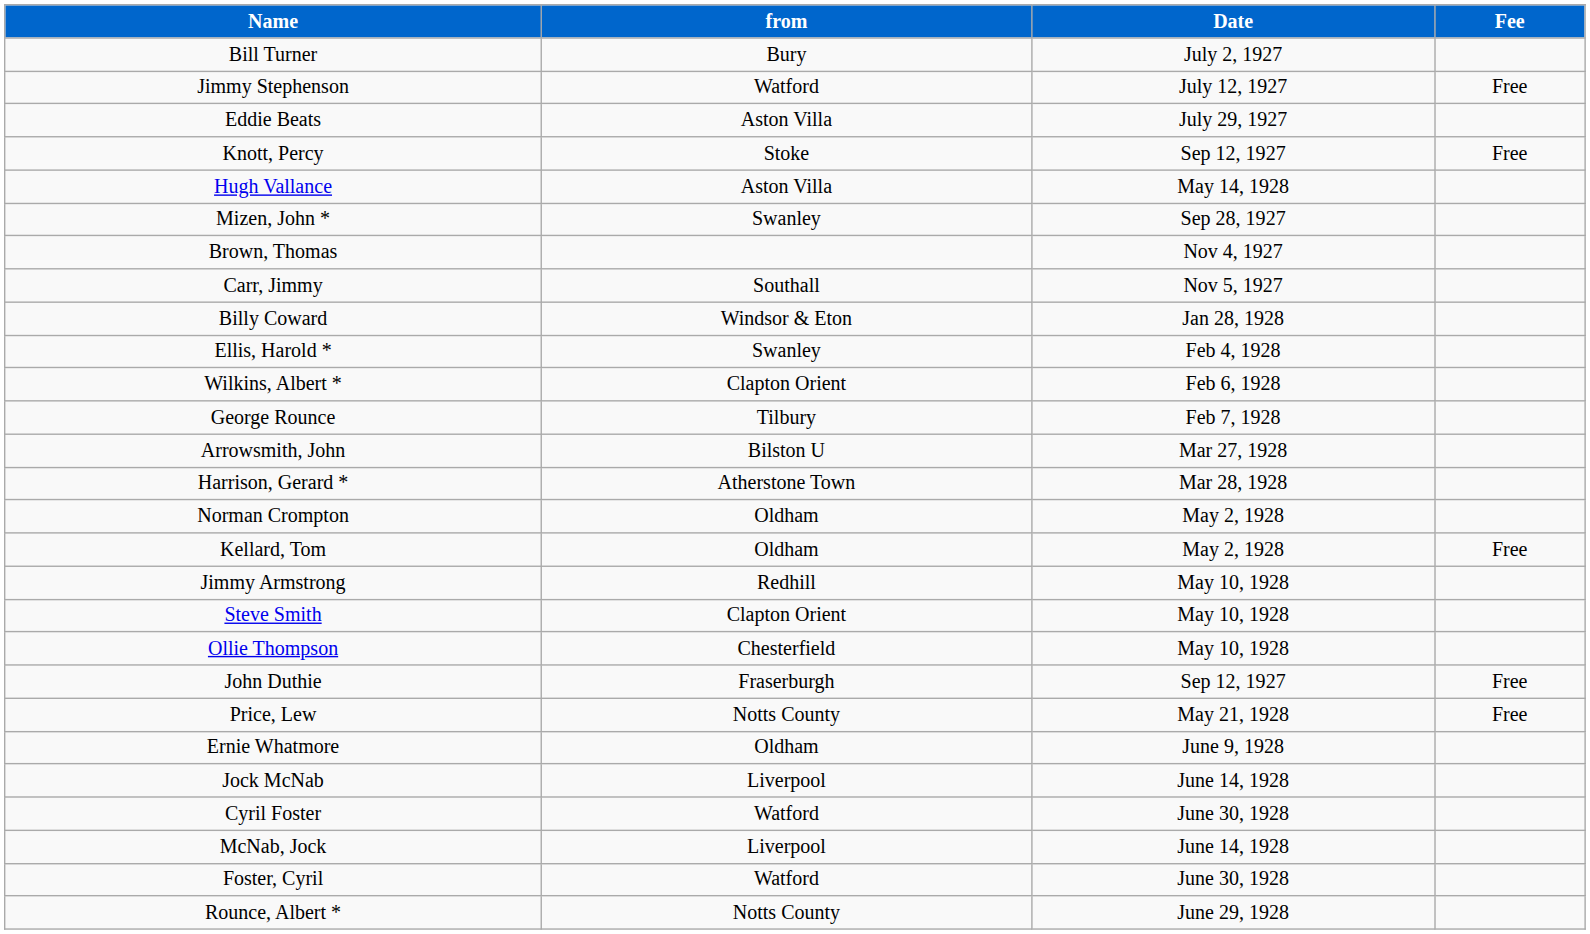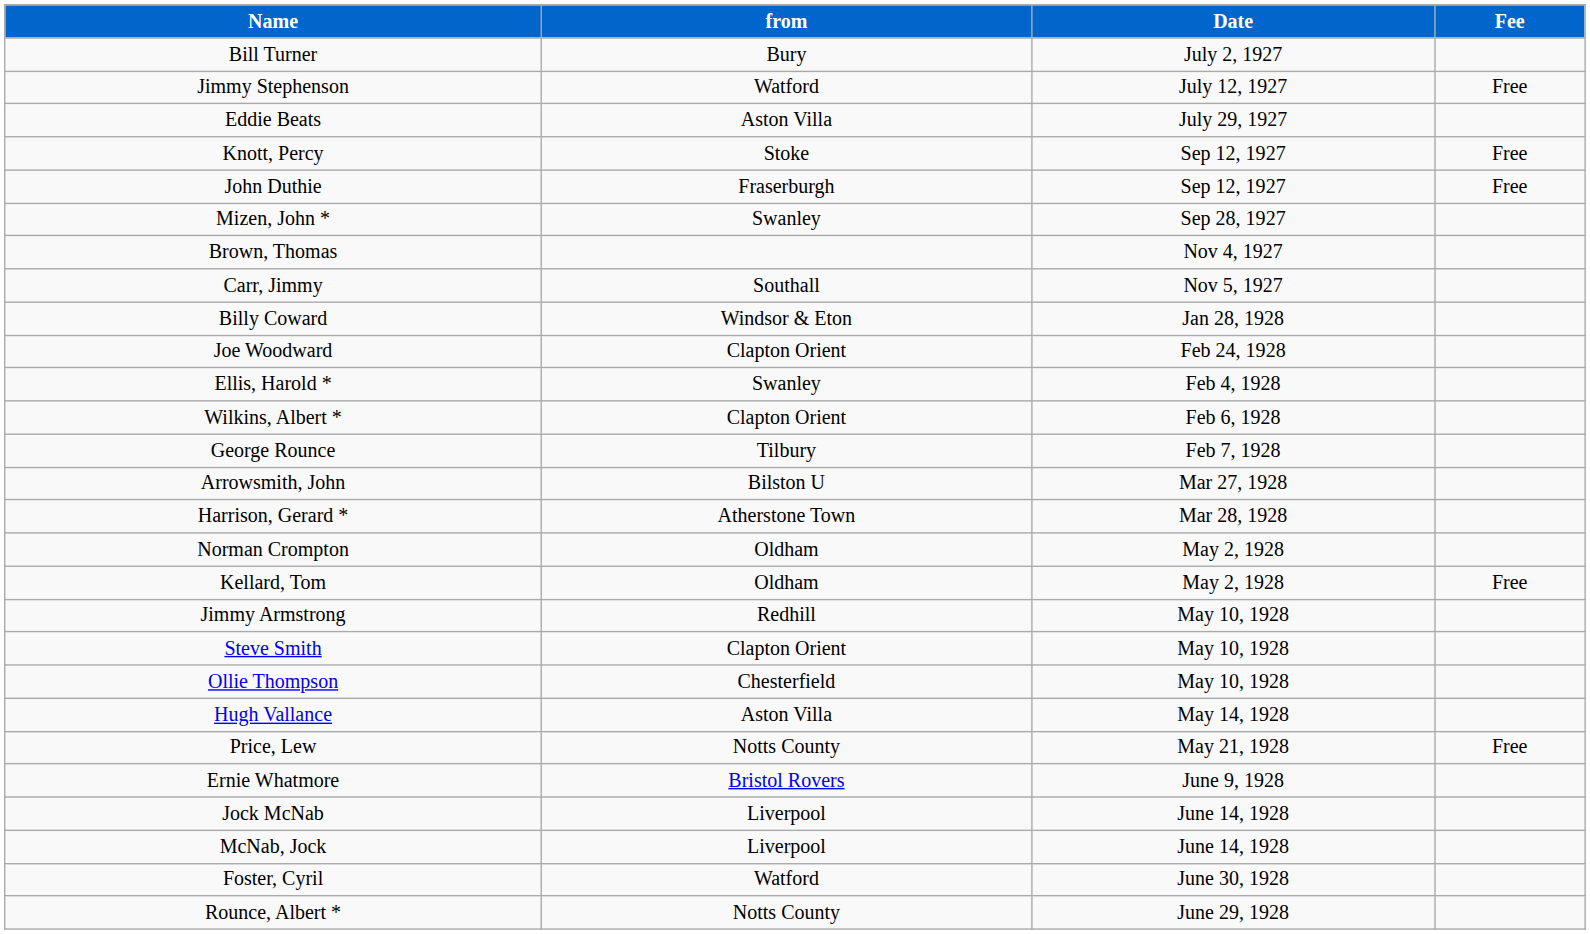rows swapped: John Duthie <-> Hugh Vallance
+ row: Joe Woodward | Clapton Orient | Feb 24, 1928
Ernie Whatmore | from: Oldham -> Bristol Rovers
- row: Cyril Foster | Watford | June 30, 1928
